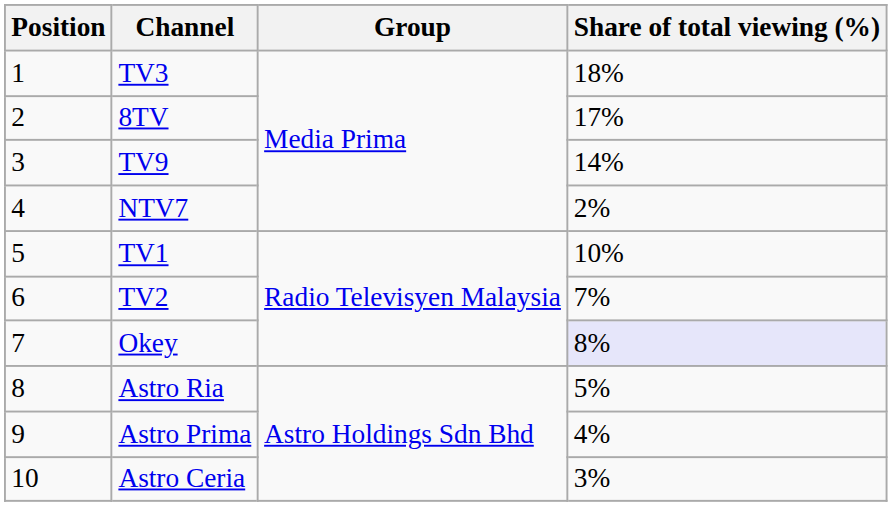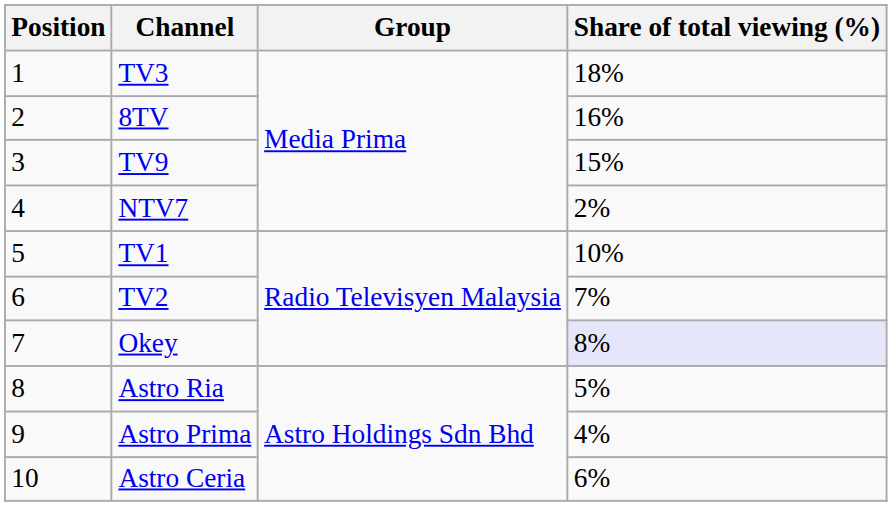8TV | Share of total viewing (%): 17% -> 16%
TV9 | Share of total viewing (%): 14% -> 15%
Astro Ceria | Share of total viewing (%): 3% -> 6%
